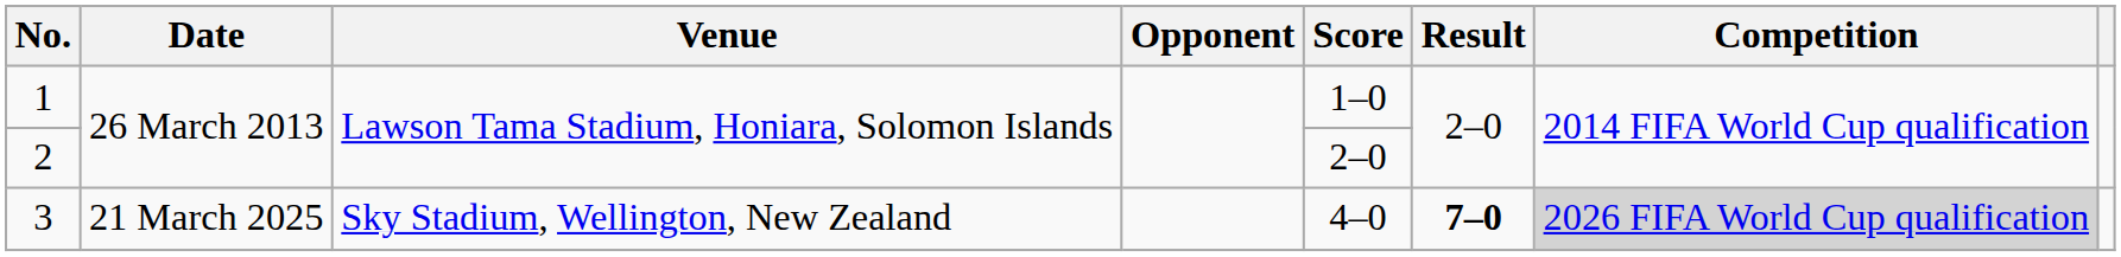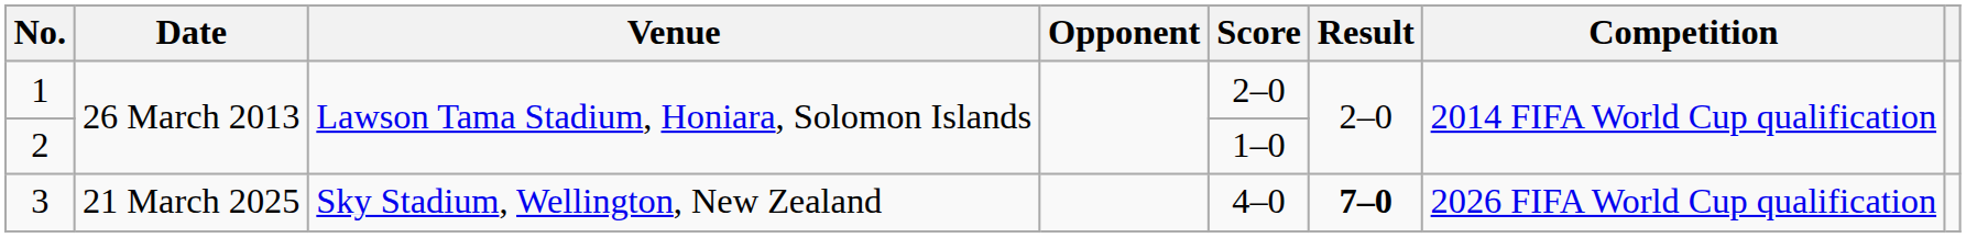1 | Score: 1–0 -> 2–0
2 | Score: 2–0 -> 1–0
3 | Competition: lightgrey background -> no background
